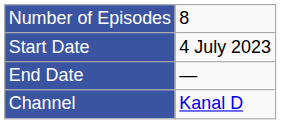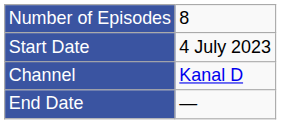rows swapped: End Date <-> Channel
